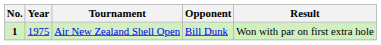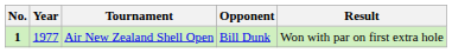Air New Zealand Shell Open | Year: 1975 -> 1977
